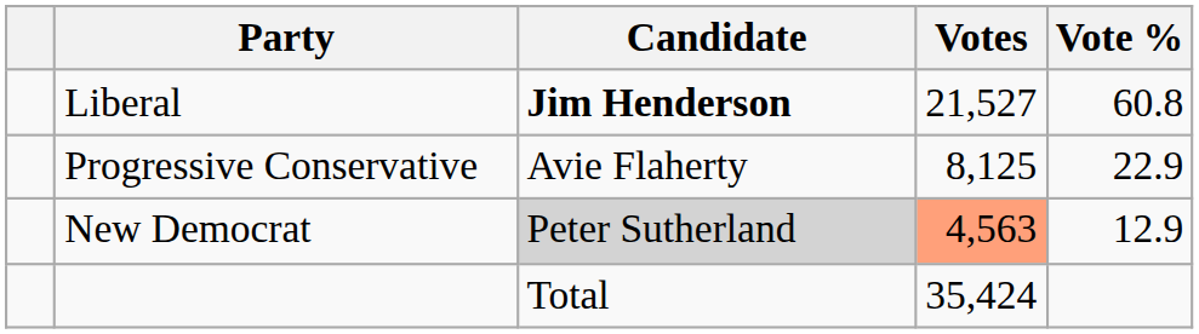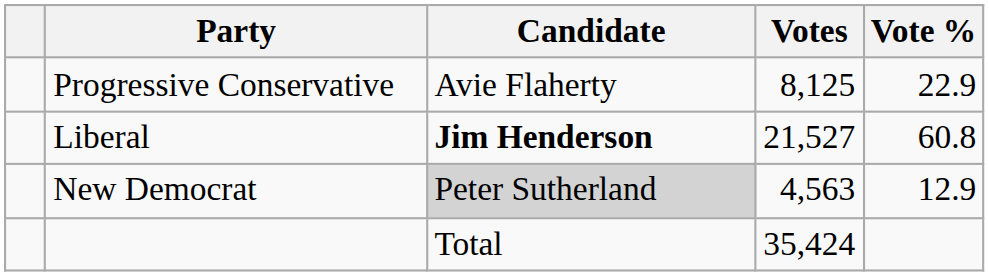rows swapped: Liberal <-> Progressive Conservative
New Democrat | Votes: lightsalmon background -> no background
